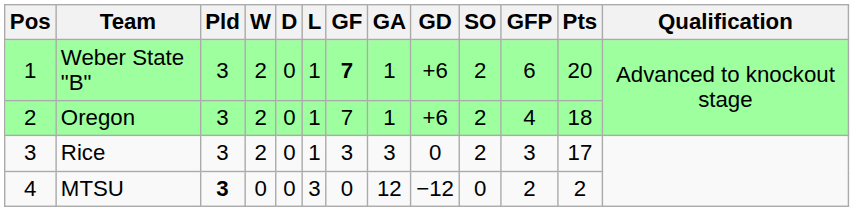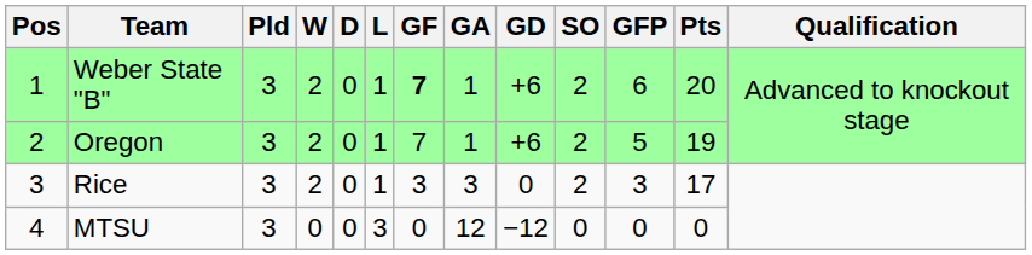Oregon | GFP: 4 -> 5
Oregon | Pts: 18 -> 19
MTSU | Pld: bold -> normal
MTSU | GFP: 2 -> 0
MTSU | Pts: 2 -> 0
